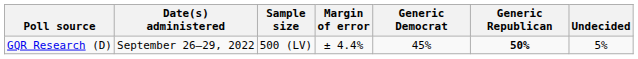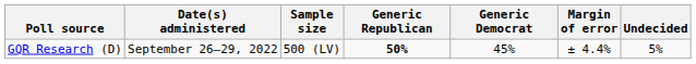columns swapped: Margin of error <-> Generic Republican
